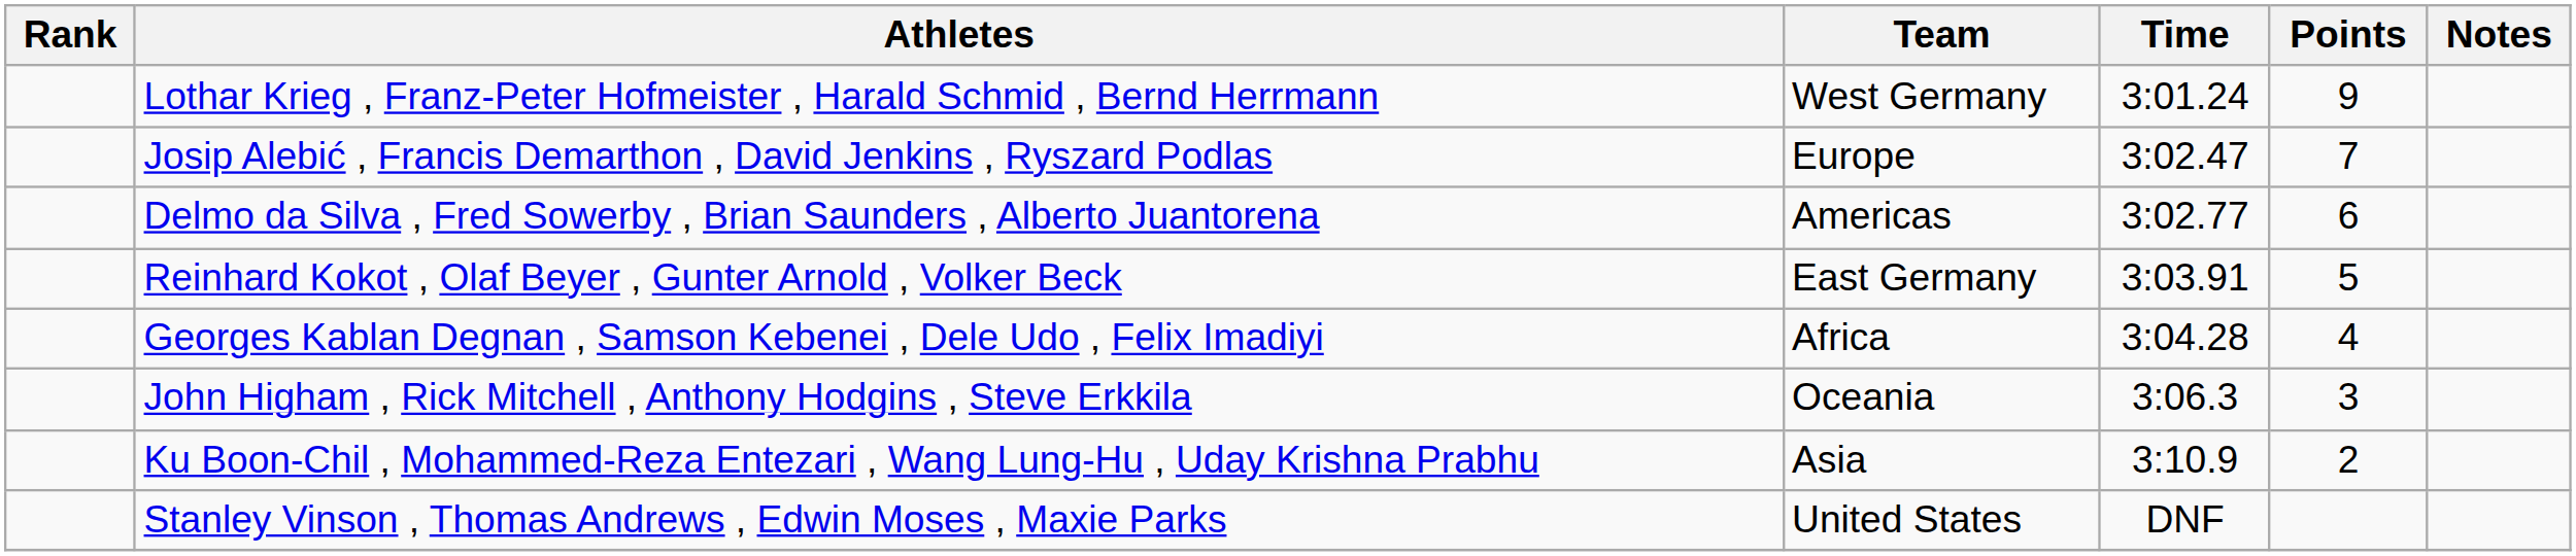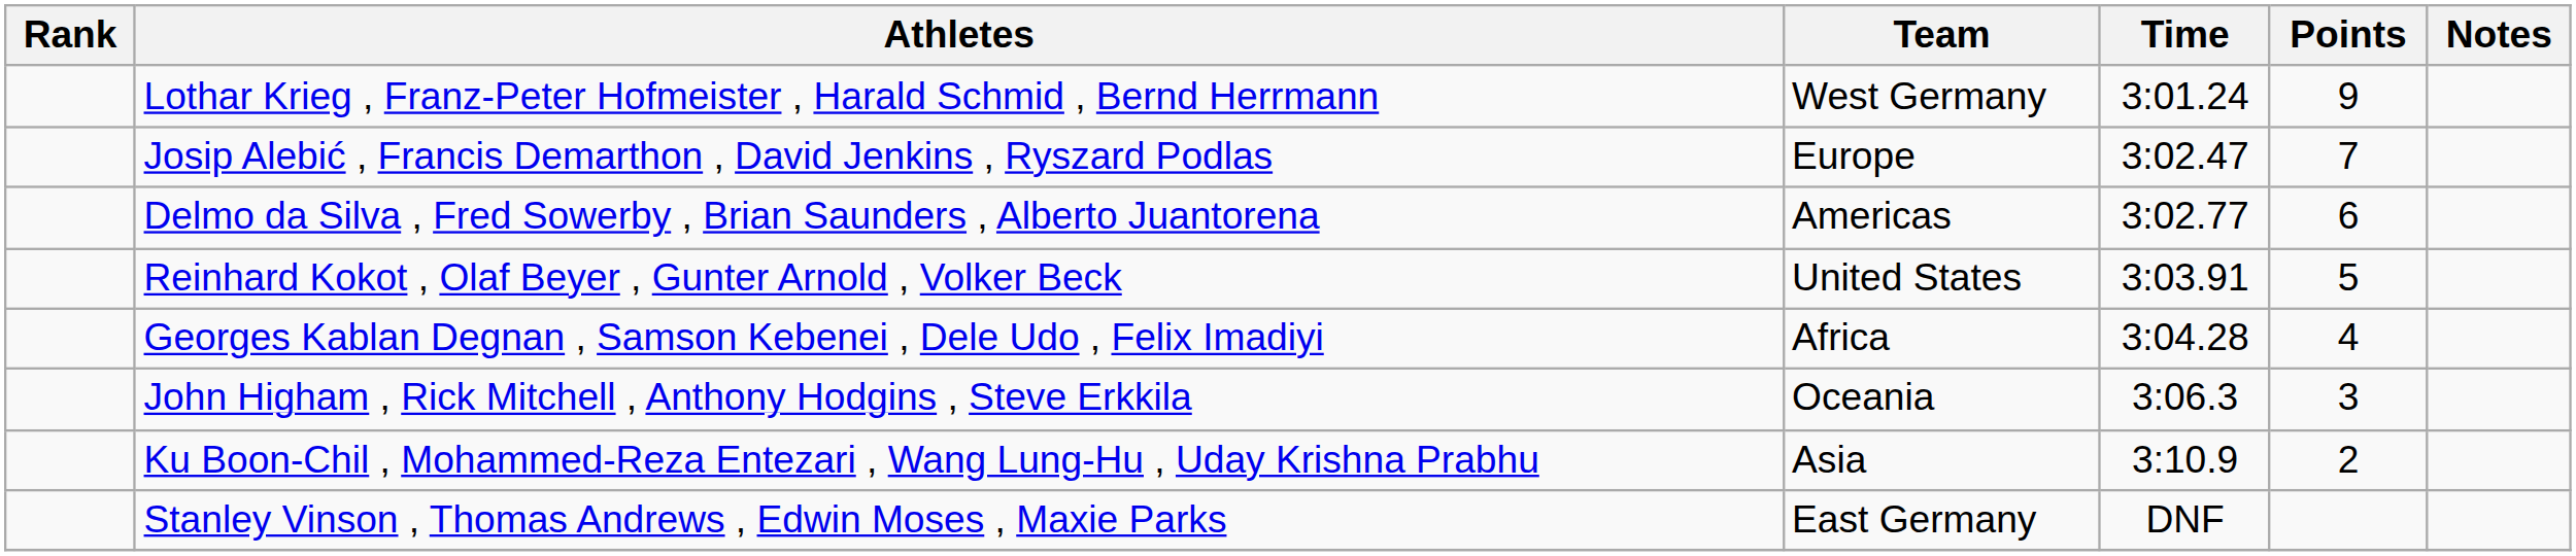Reinhard Kokot , Olaf Beyer , Gunter Arnold , Volker Beck | Team: East Germany -> United States
Stanley Vinson , Thomas Andrews , Edwin Moses , Maxie Parks | Team: United States -> East Germany
